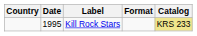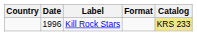Kill Rock Stars | Date: 1995 -> 1996
